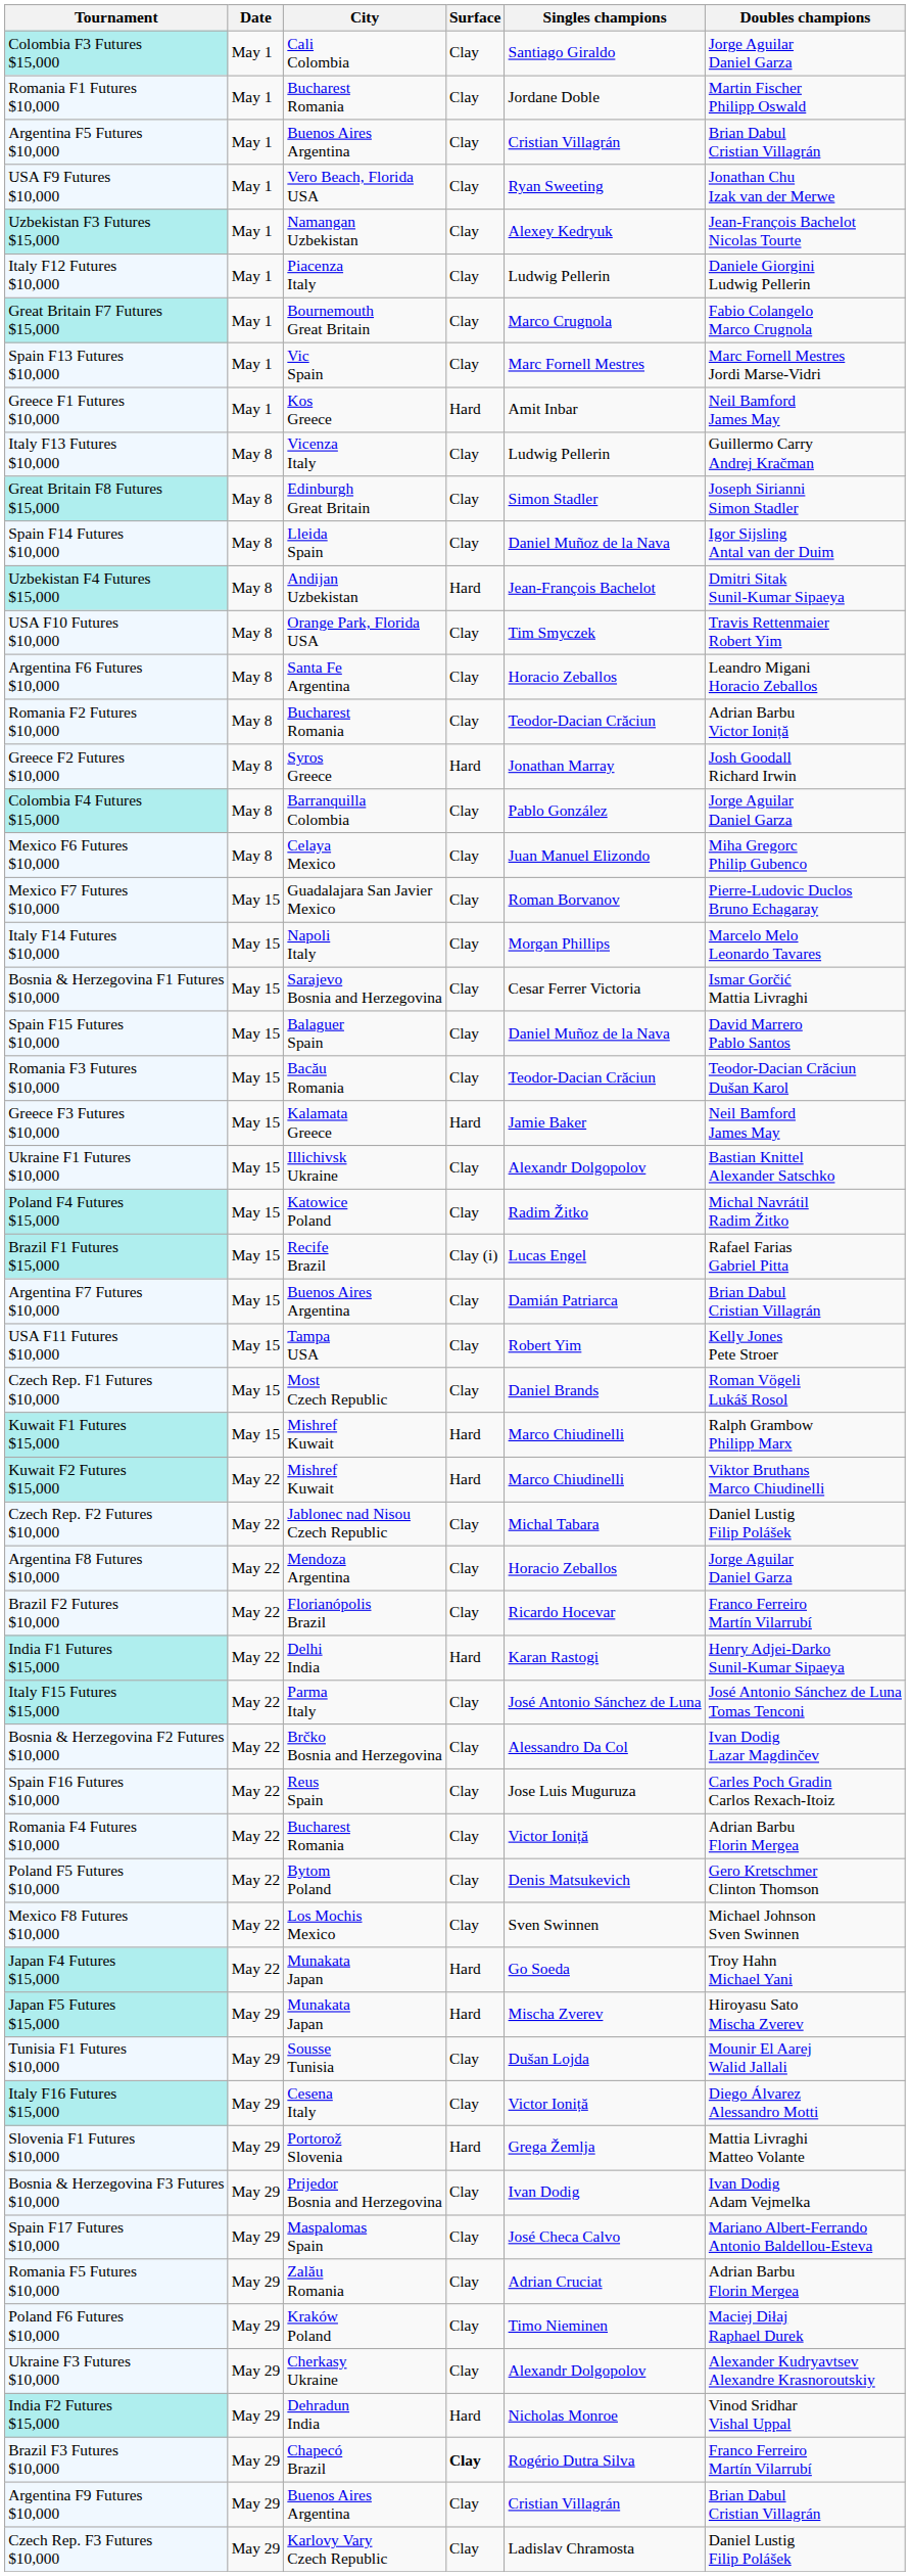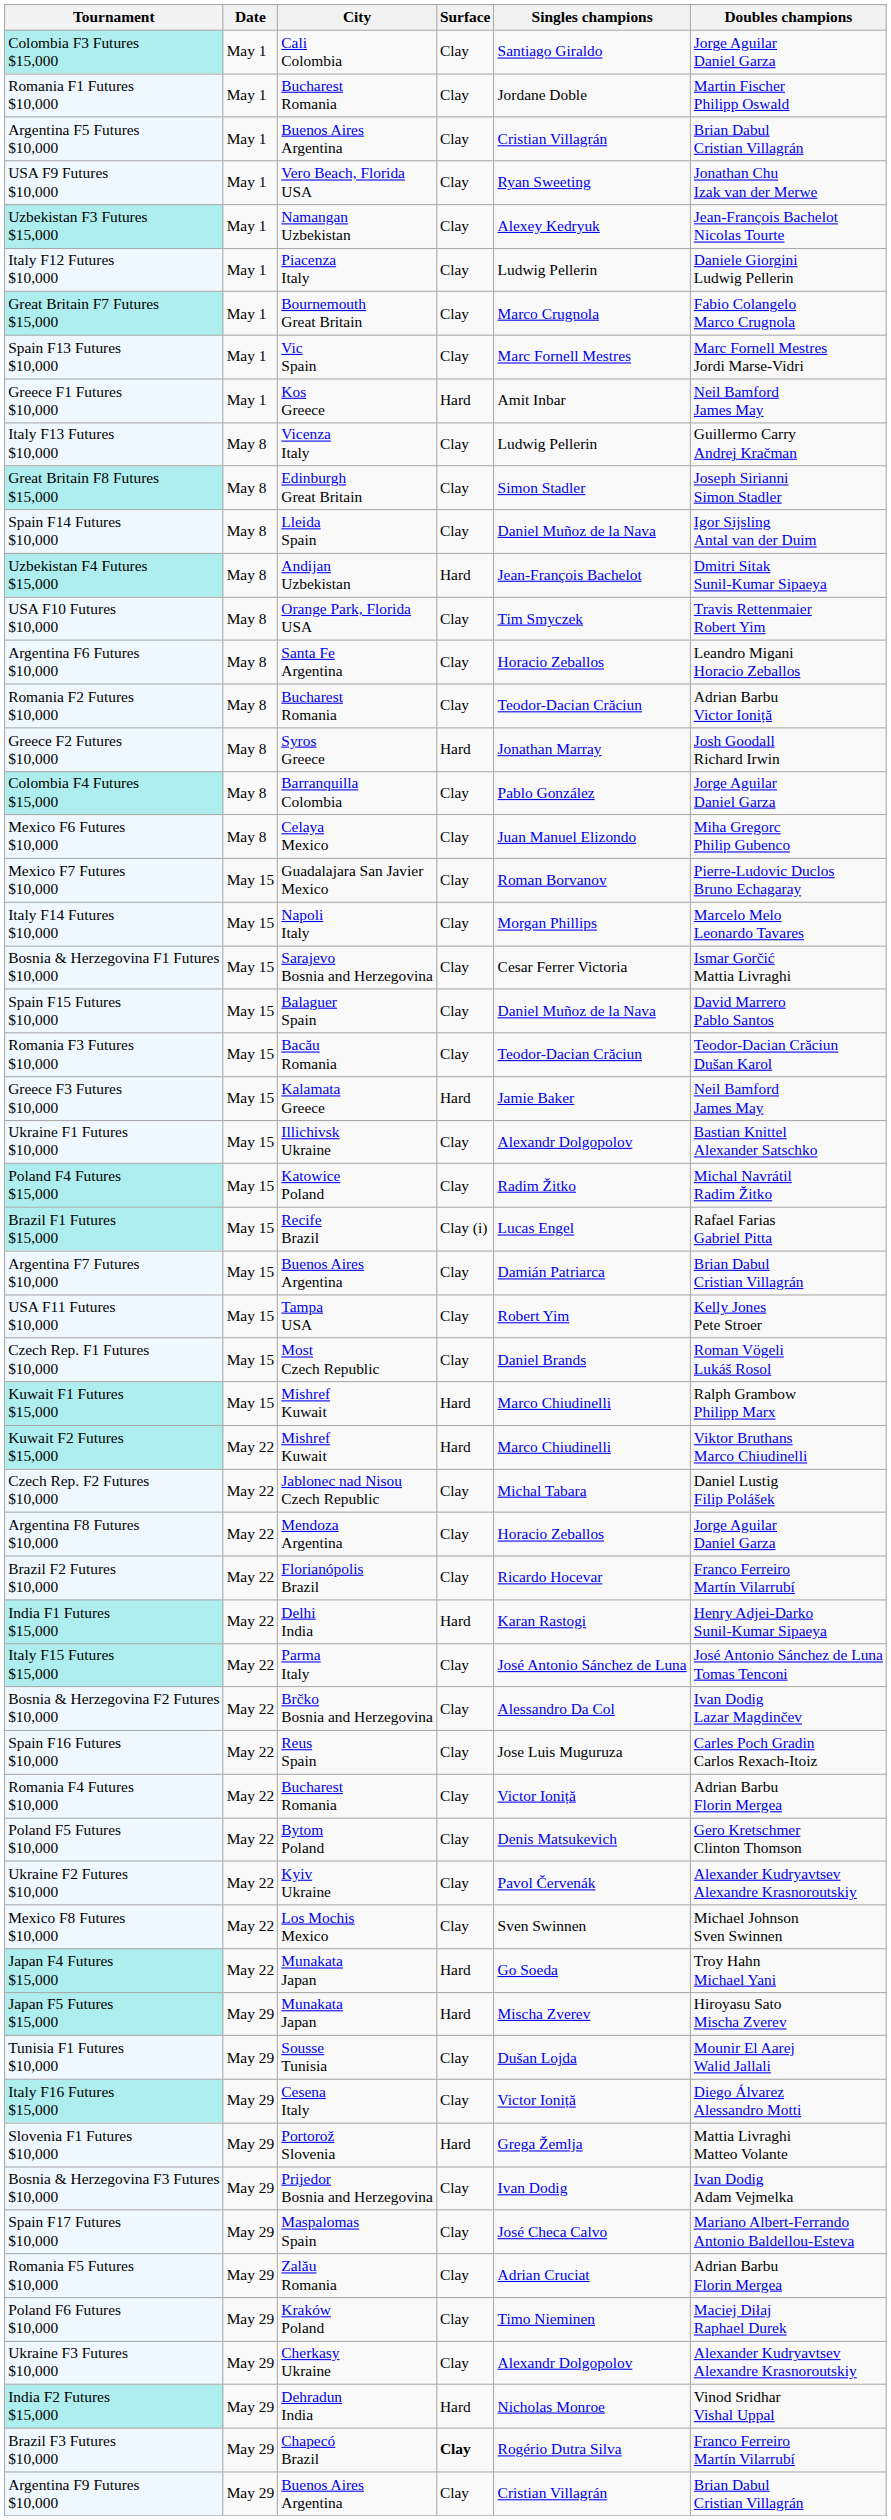+ row: Ukraine F2 Futures $10,000 | May 22 | Kyiv Ukraine | Clay | Pavol Červenák | Alexander Kudryavtsev Alexandre Krasnoroutskiy
- row: Czech Rep. F3 Futures $10,000 | May 29 | Karlovy Vary Czech Republic | Clay | Ladislav Chramosta | Daniel Lustig Filip Polášek
